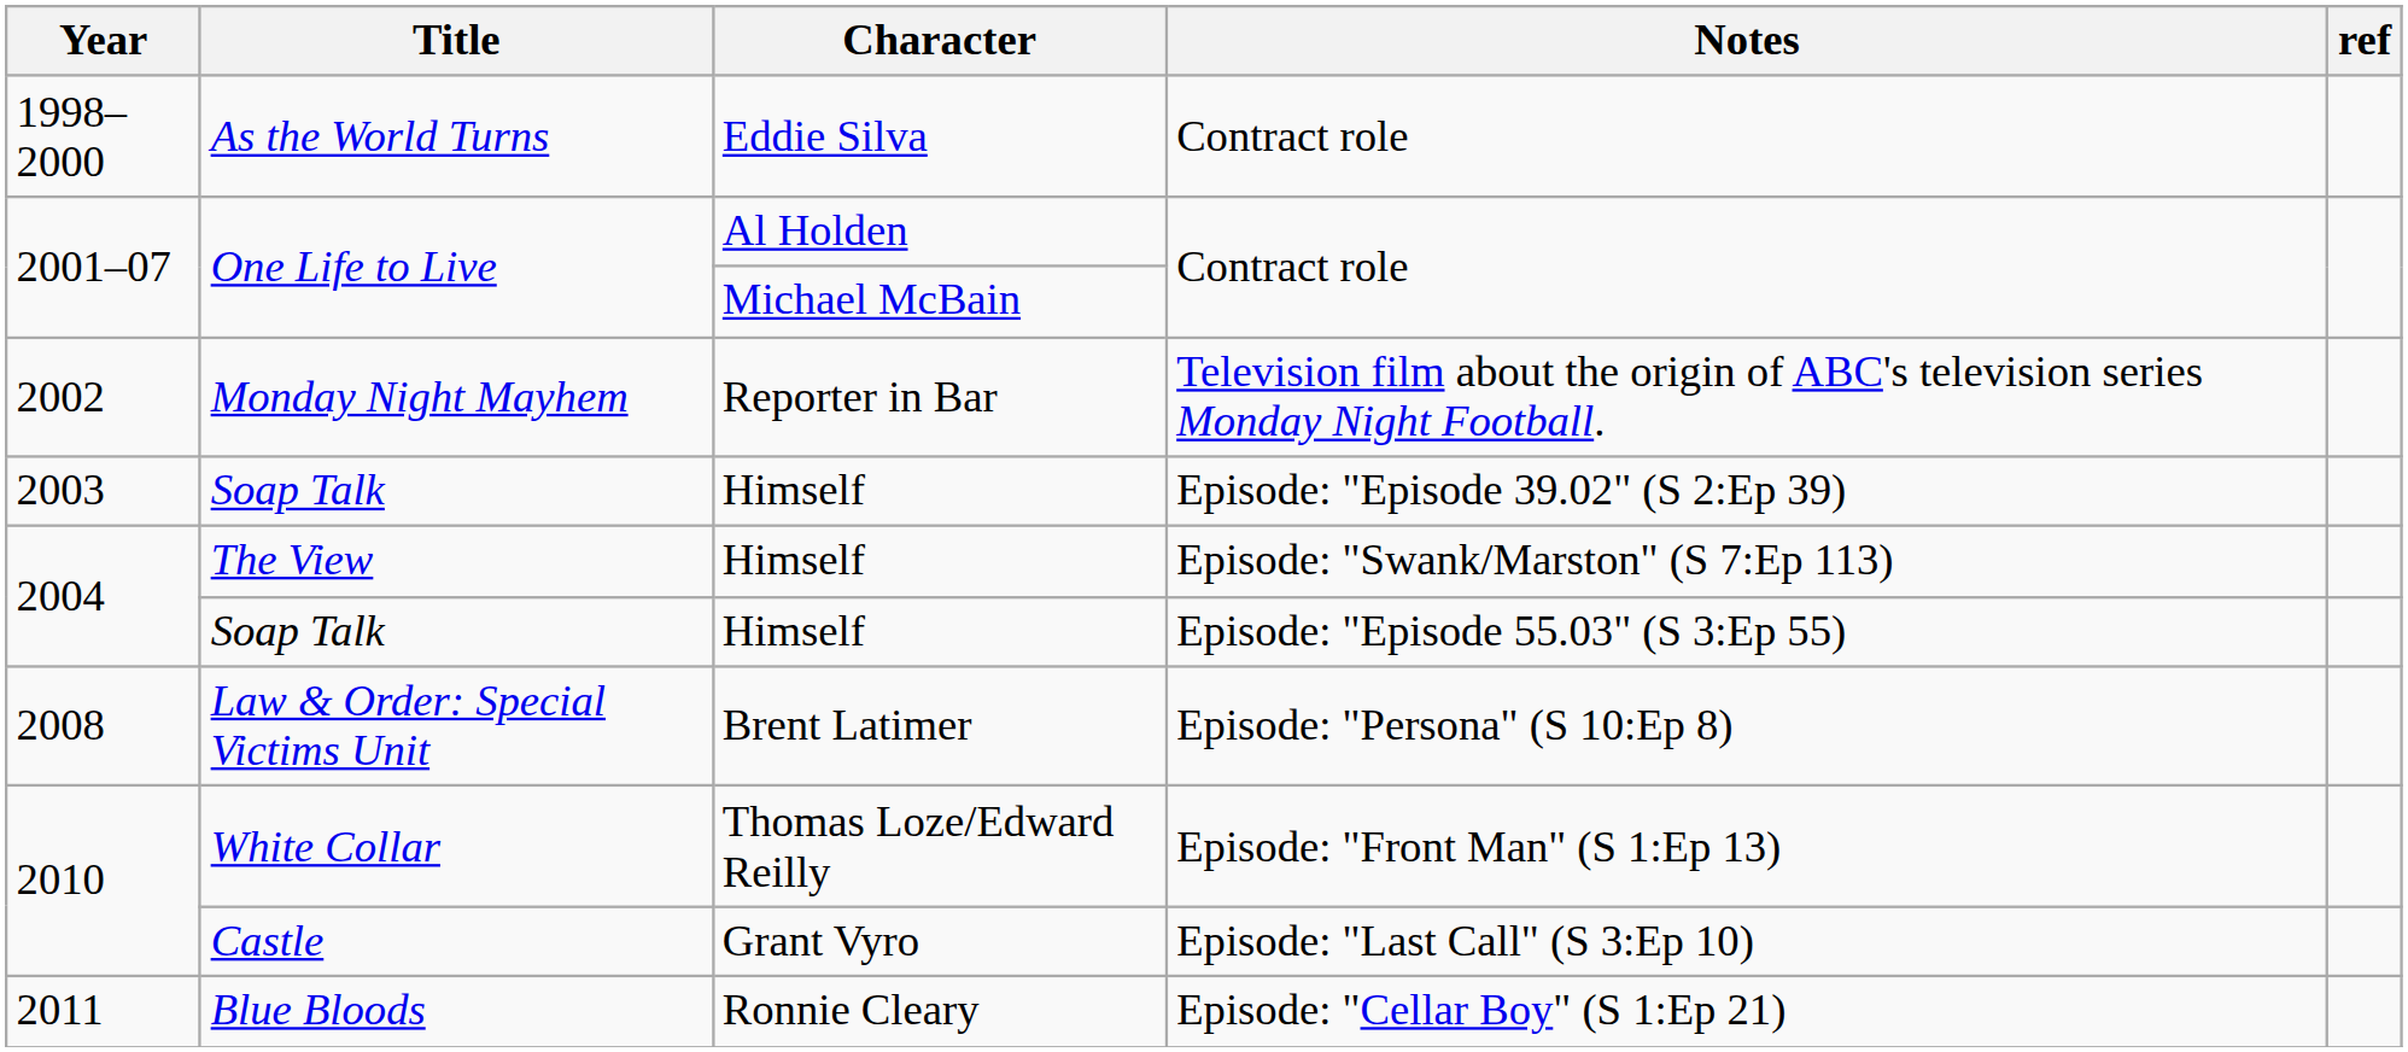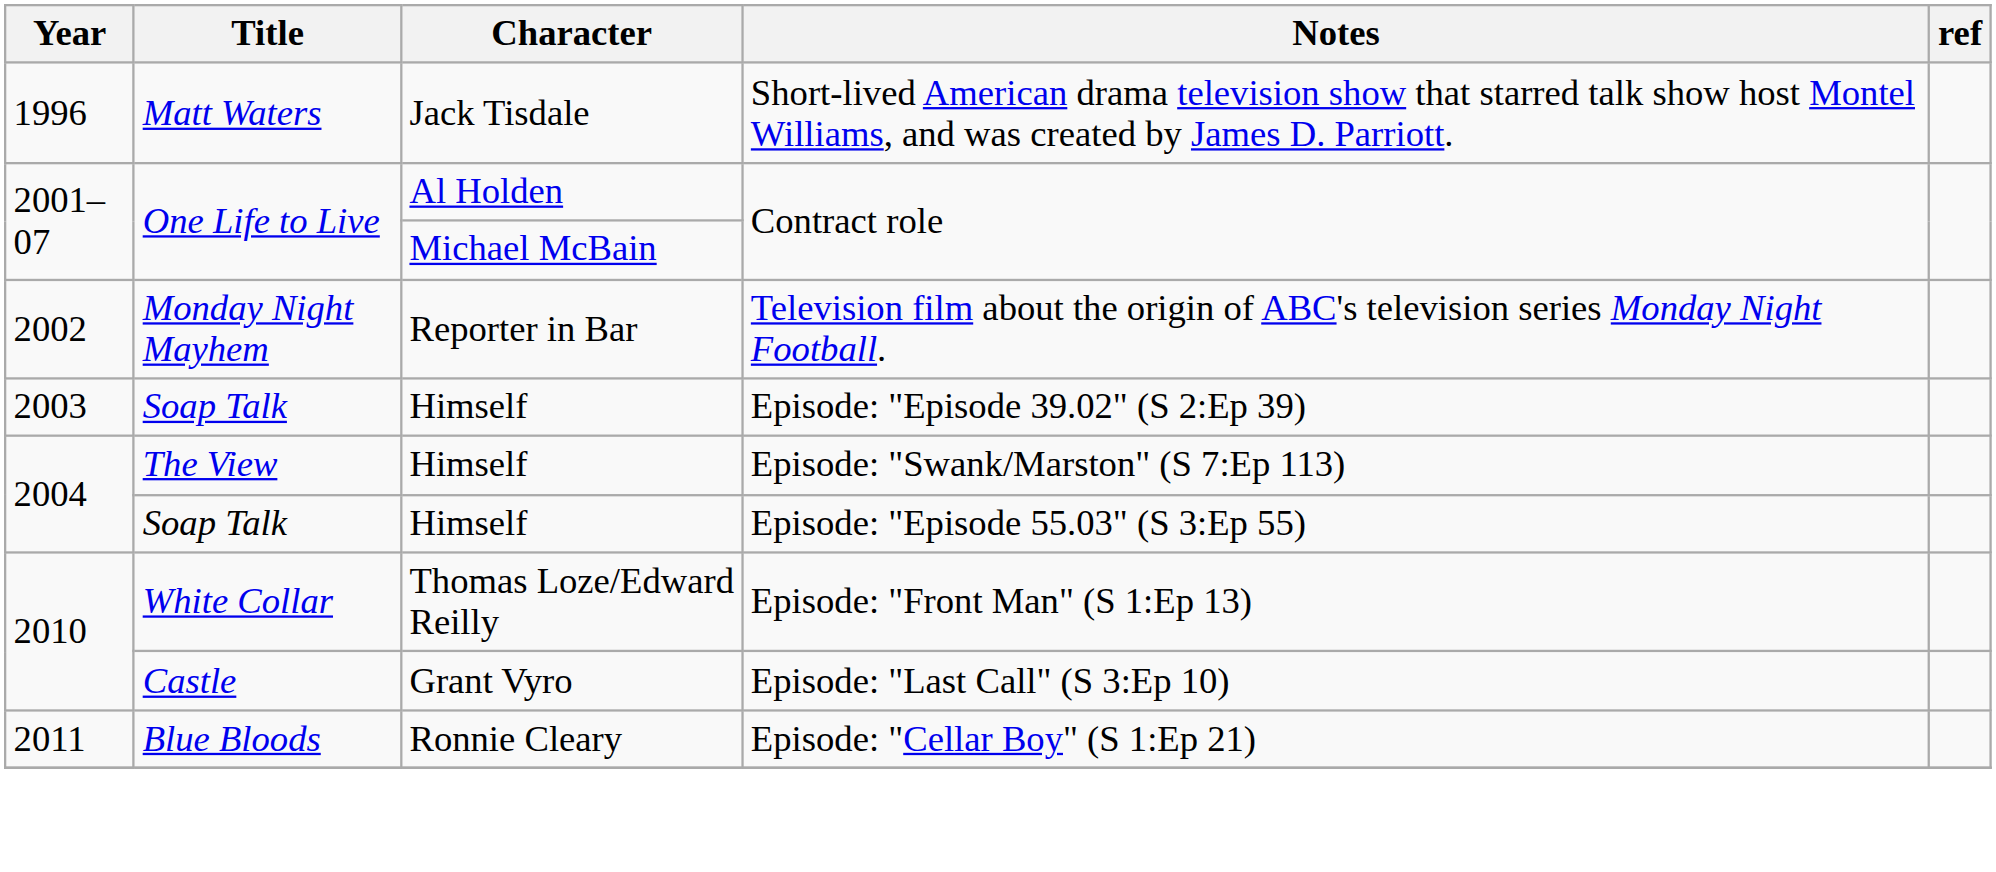+ row: 1996 | Matt Waters | Jack Tisdale | Short-lived American drama television show that starred talk show host Montel Williams, and was created by James D. Parriott.
- row: 1998–2000 | As the World Turns | Eddie Silva | Contract role
- row: 2008 | Law & Order: Special Victims Unit | Brent Latimer | Episode: "Persona" (S 10:Ep 8)
